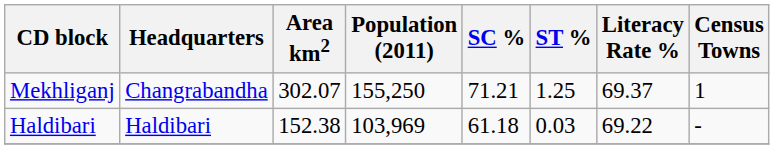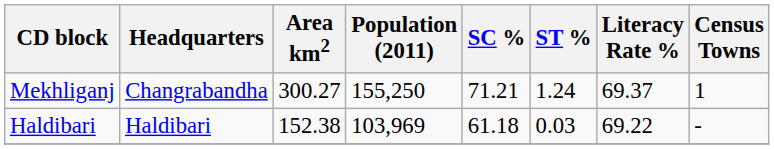Mekhliganj | Area km2: 302.07 -> 300.27
Mekhliganj | ST %: 1.25 -> 1.24
